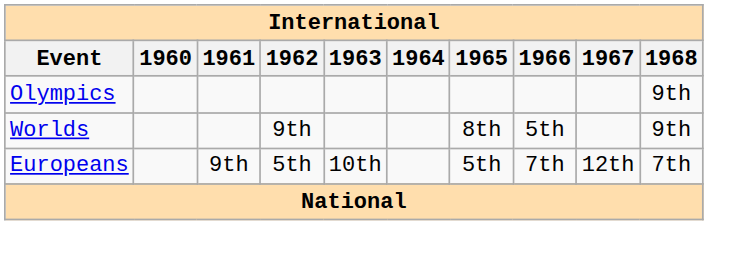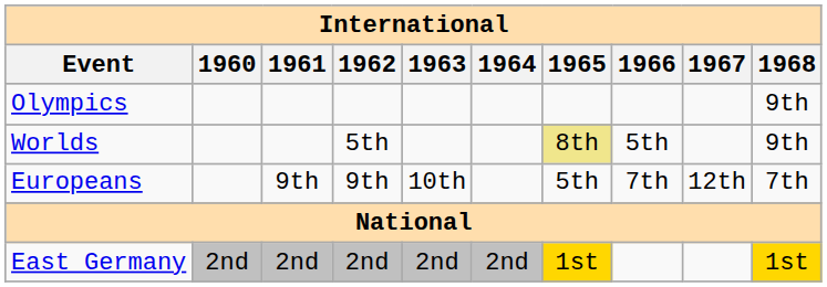Worlds | 1962: 9th -> 5th
Worlds | 1965: no background -> khaki background
Europeans | 1962: 5th -> 9th
+ row: East Germany | 2nd | 2nd | 2nd | 2nd | 2nd | 1st | 1st
